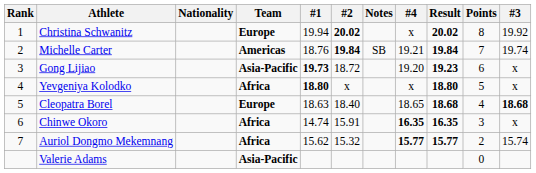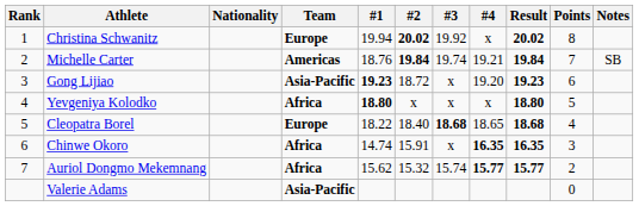columns swapped: #3 <-> Notes
Gong Lijiao | #1: 19.73 -> 19.23
Cleopatra Borel | #1: 18.63 -> 18.22
